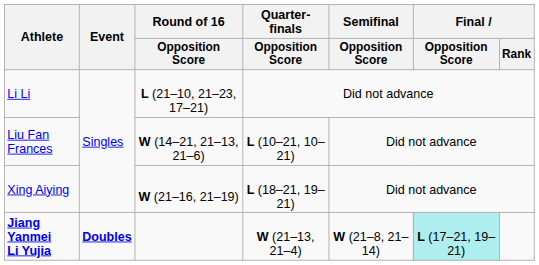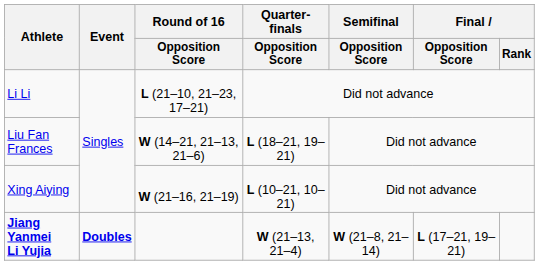Liu Fan Frances | Quarter-finals / Opposition Score: L (10–21, 10–21) -> L (18–21, 19–21)
Xing Aiying | Quarter-finals / Opposition Score: L (18–21, 19–21) -> L (10–21, 10–21)
Jiang Yanmei Li Yujia | Final / Opposition Score: paleturquoise background -> no background
